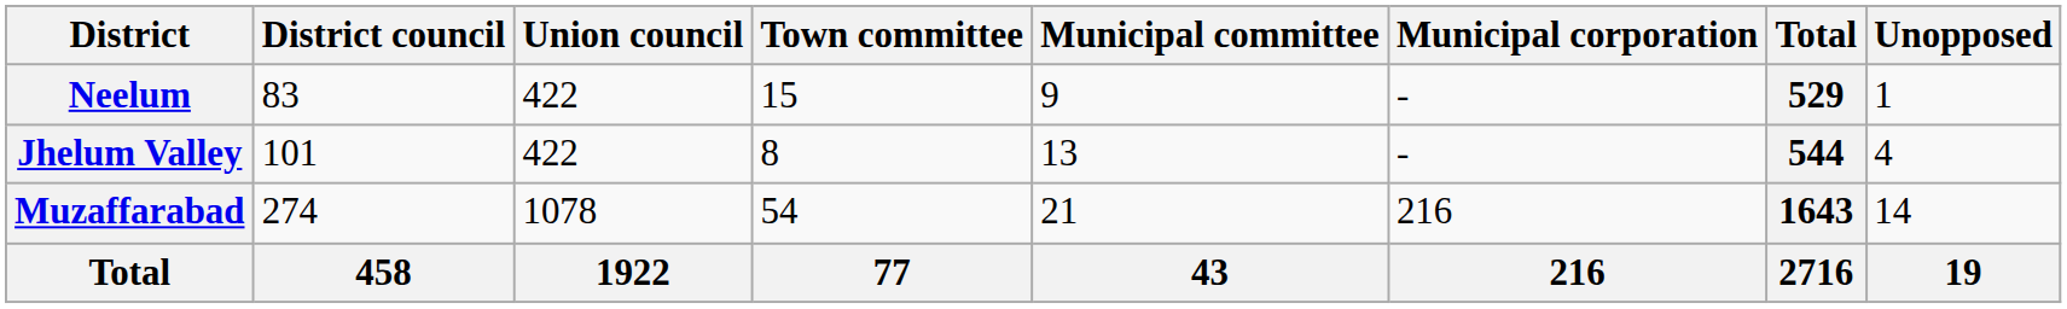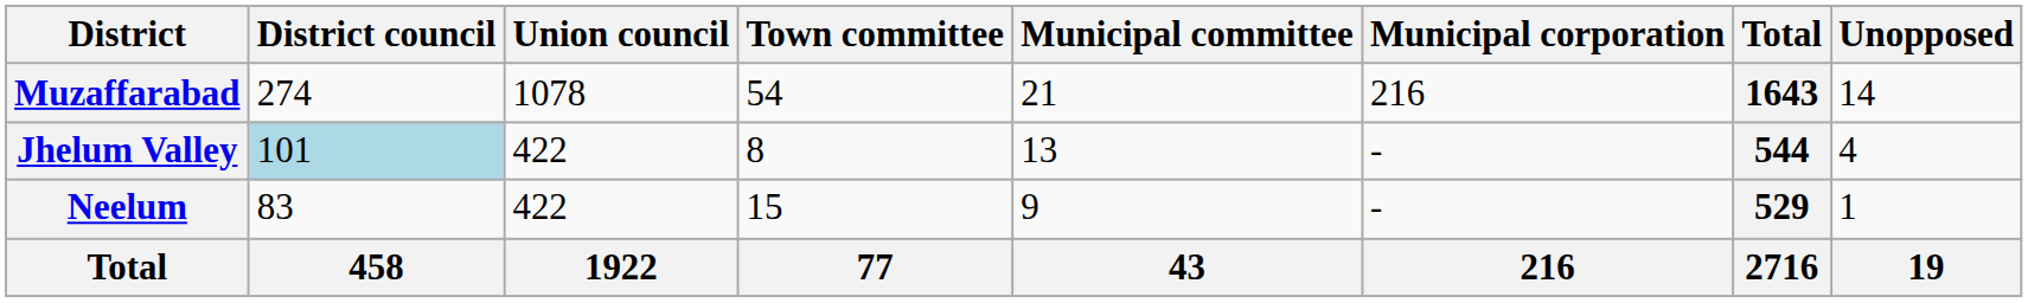rows swapped: Muzaffarabad <-> Neelum
Jhelum Valley | District council: no background -> lightblue background
